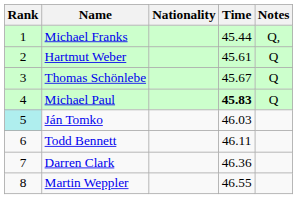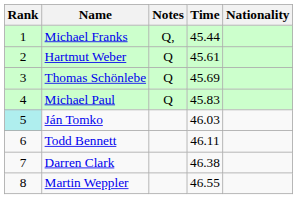columns swapped: Nationality <-> Notes
Thomas Schönlebe | Time: 45.67 -> 45.69
Michael Paul | Time: bold -> normal
Darren Clark | Time: 46.36 -> 46.38
